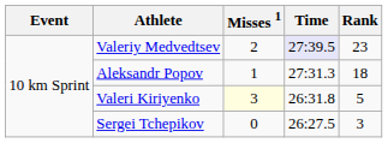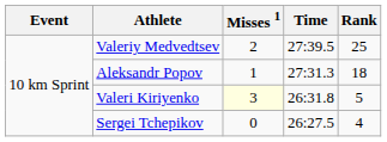Valeriy Medvedtsev | Time: lavender background -> no background
Valeriy Medvedtsev | Rank: 23 -> 25
Sergei Tchepikov | Rank: 3 -> 4
